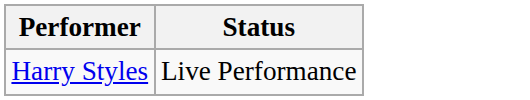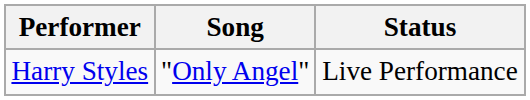+ column: Song | "Only Angel"
